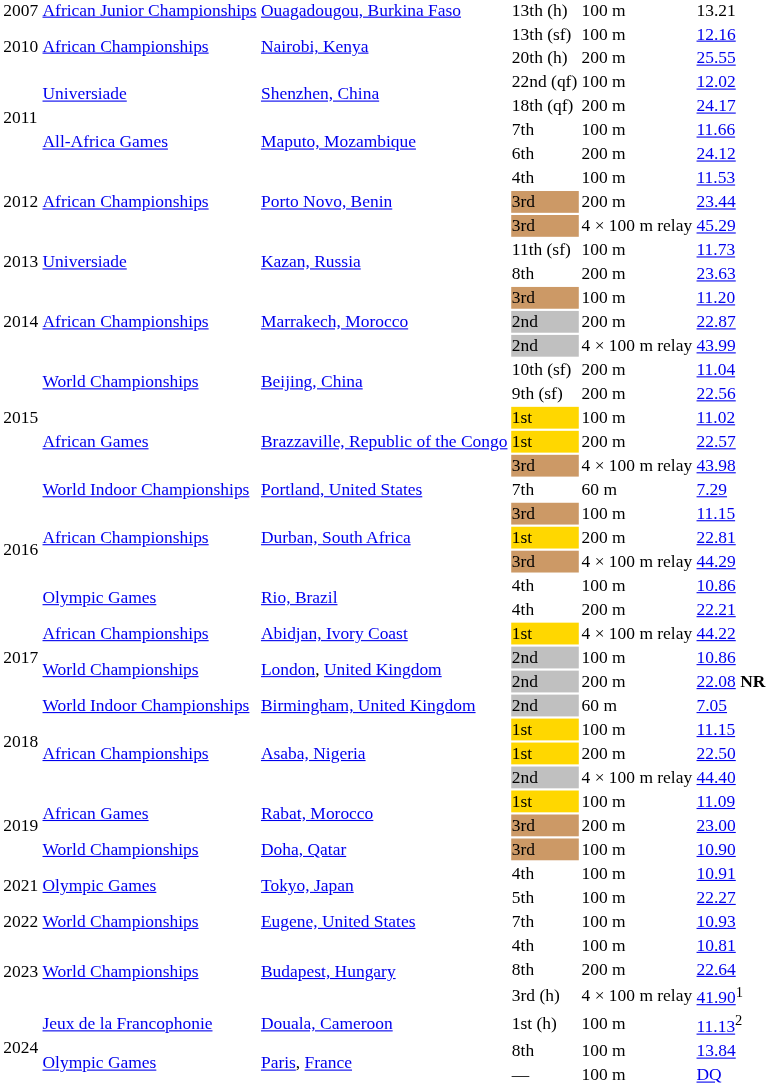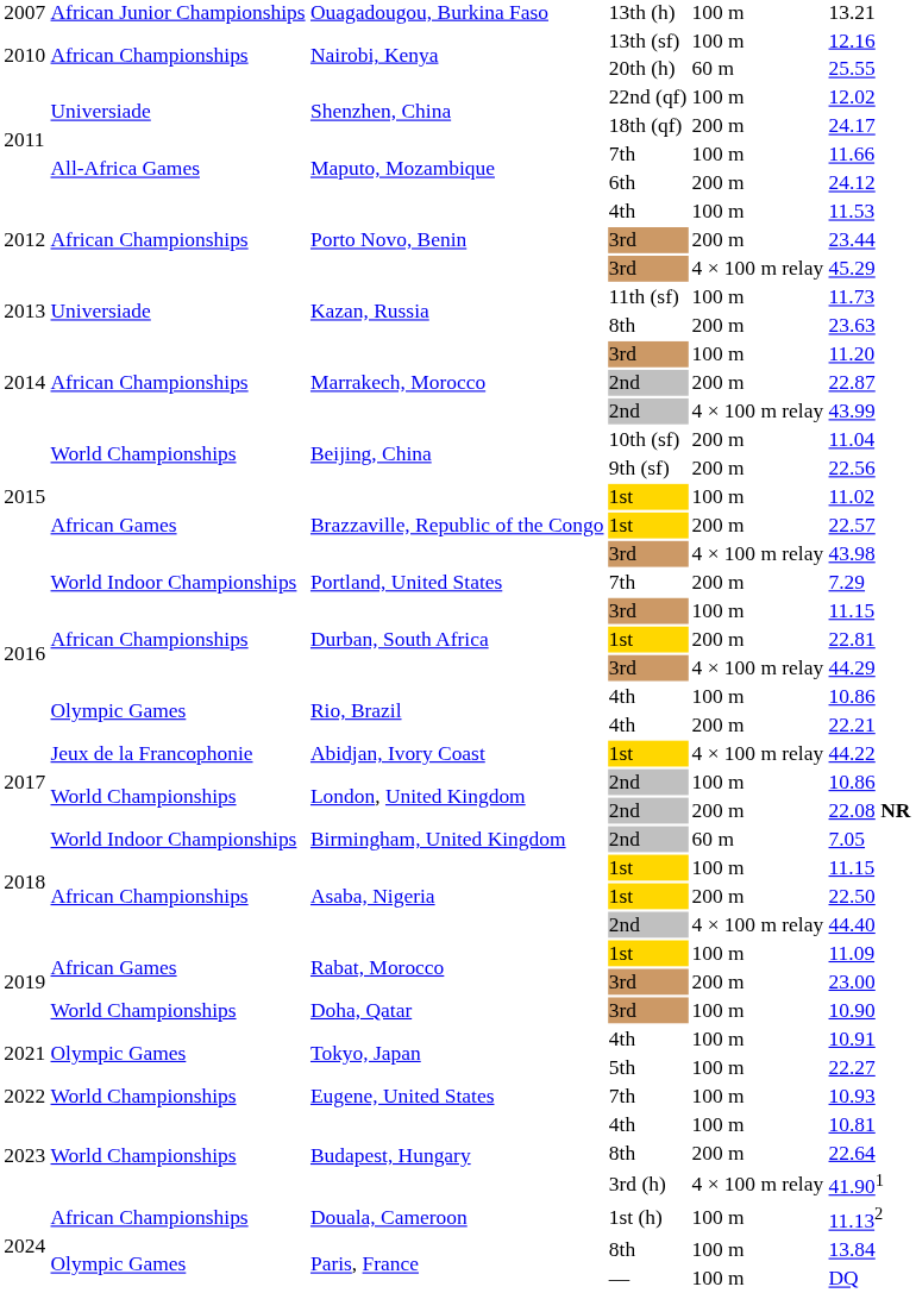Nairobi, Kenya / 20th (h) | column 5: 200 m -> 60 m
Portland, United States | column 5: 60 m -> 200 m
Abidjan, Ivory Coast | column 2: African Championships -> Jeux de la Francophonie
Douala, Cameroon | column 2: Jeux de la Francophonie -> African Championships
